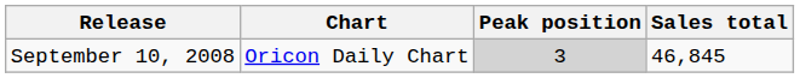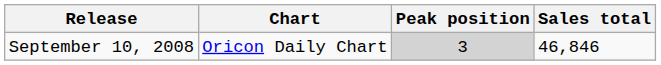September 10, 2008 | Sales total: 46,845 -> 46,846
